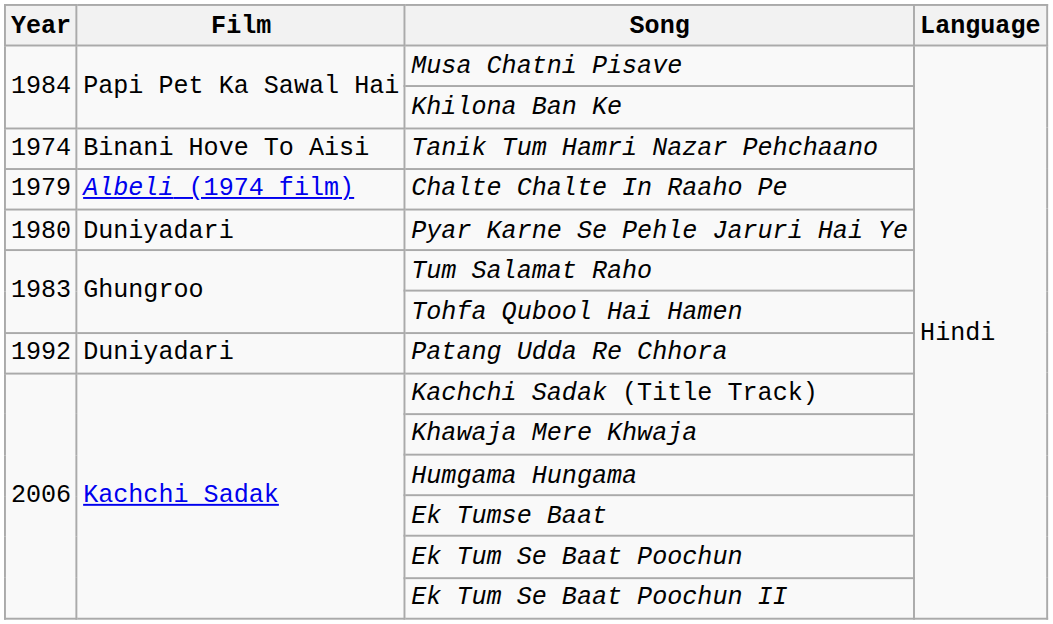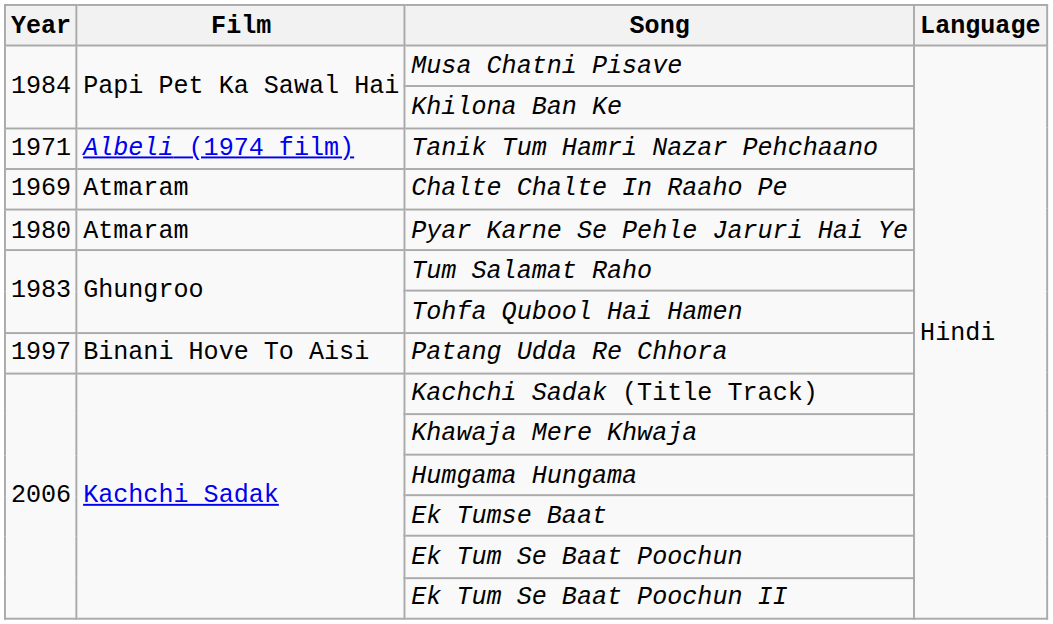Tanik Tum Hamri Nazar Pehchaano | Year: 1974 -> 1971
Tanik Tum Hamri Nazar Pehchaano | Film: Binani Hove To Aisi -> Albeli (1974 film)
Chalte Chalte In Raaho Pe | Year: 1979 -> 1969
Chalte Chalte In Raaho Pe | Film: Albeli (1974 film) -> Atmaram
Pyar Karne Se Pehle Jaruri Hai Ye | Film: Duniyadari -> Atmaram
Patang Udda Re Chhora | Year: 1992 -> 1997
Patang Udda Re Chhora | Film: Duniyadari -> Binani Hove To Aisi
